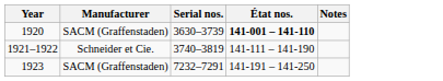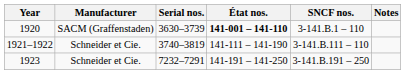+ column: SNCF nos. | 3-141.B.1 – 110 | 3-141.B.111 – 110 | 3-141.B.191 – 250
1923 | Manufacturer: SACM (Graffenstaden) -> Schneider et Cie.
